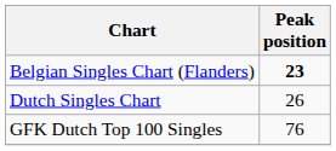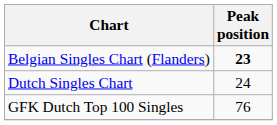Dutch Singles Chart | Peak position: 26 -> 24
